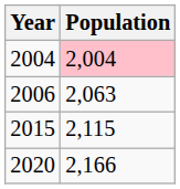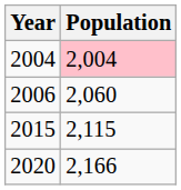2006 | Population: 2,063 -> 2,060
